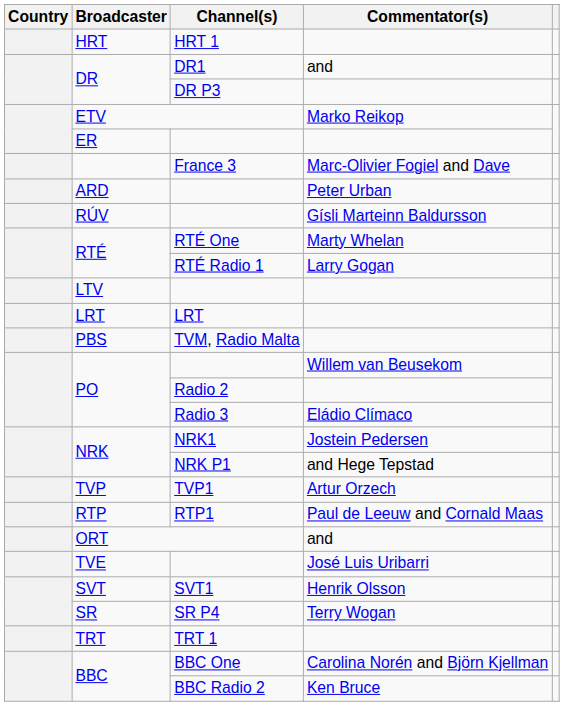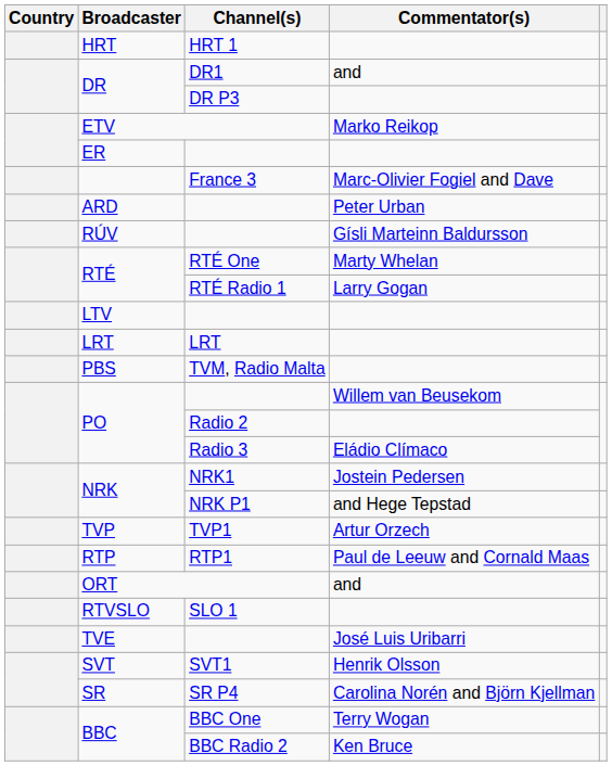+ row: RTVSLO | SLO 1
SR P4 | Commentator(s): Terry Wogan -> Carolina Norén and Björn Kjellman
- row: TRT | TRT 1
BBC One | Commentator(s): Carolina Norén and Björn Kjellman -> Terry Wogan
